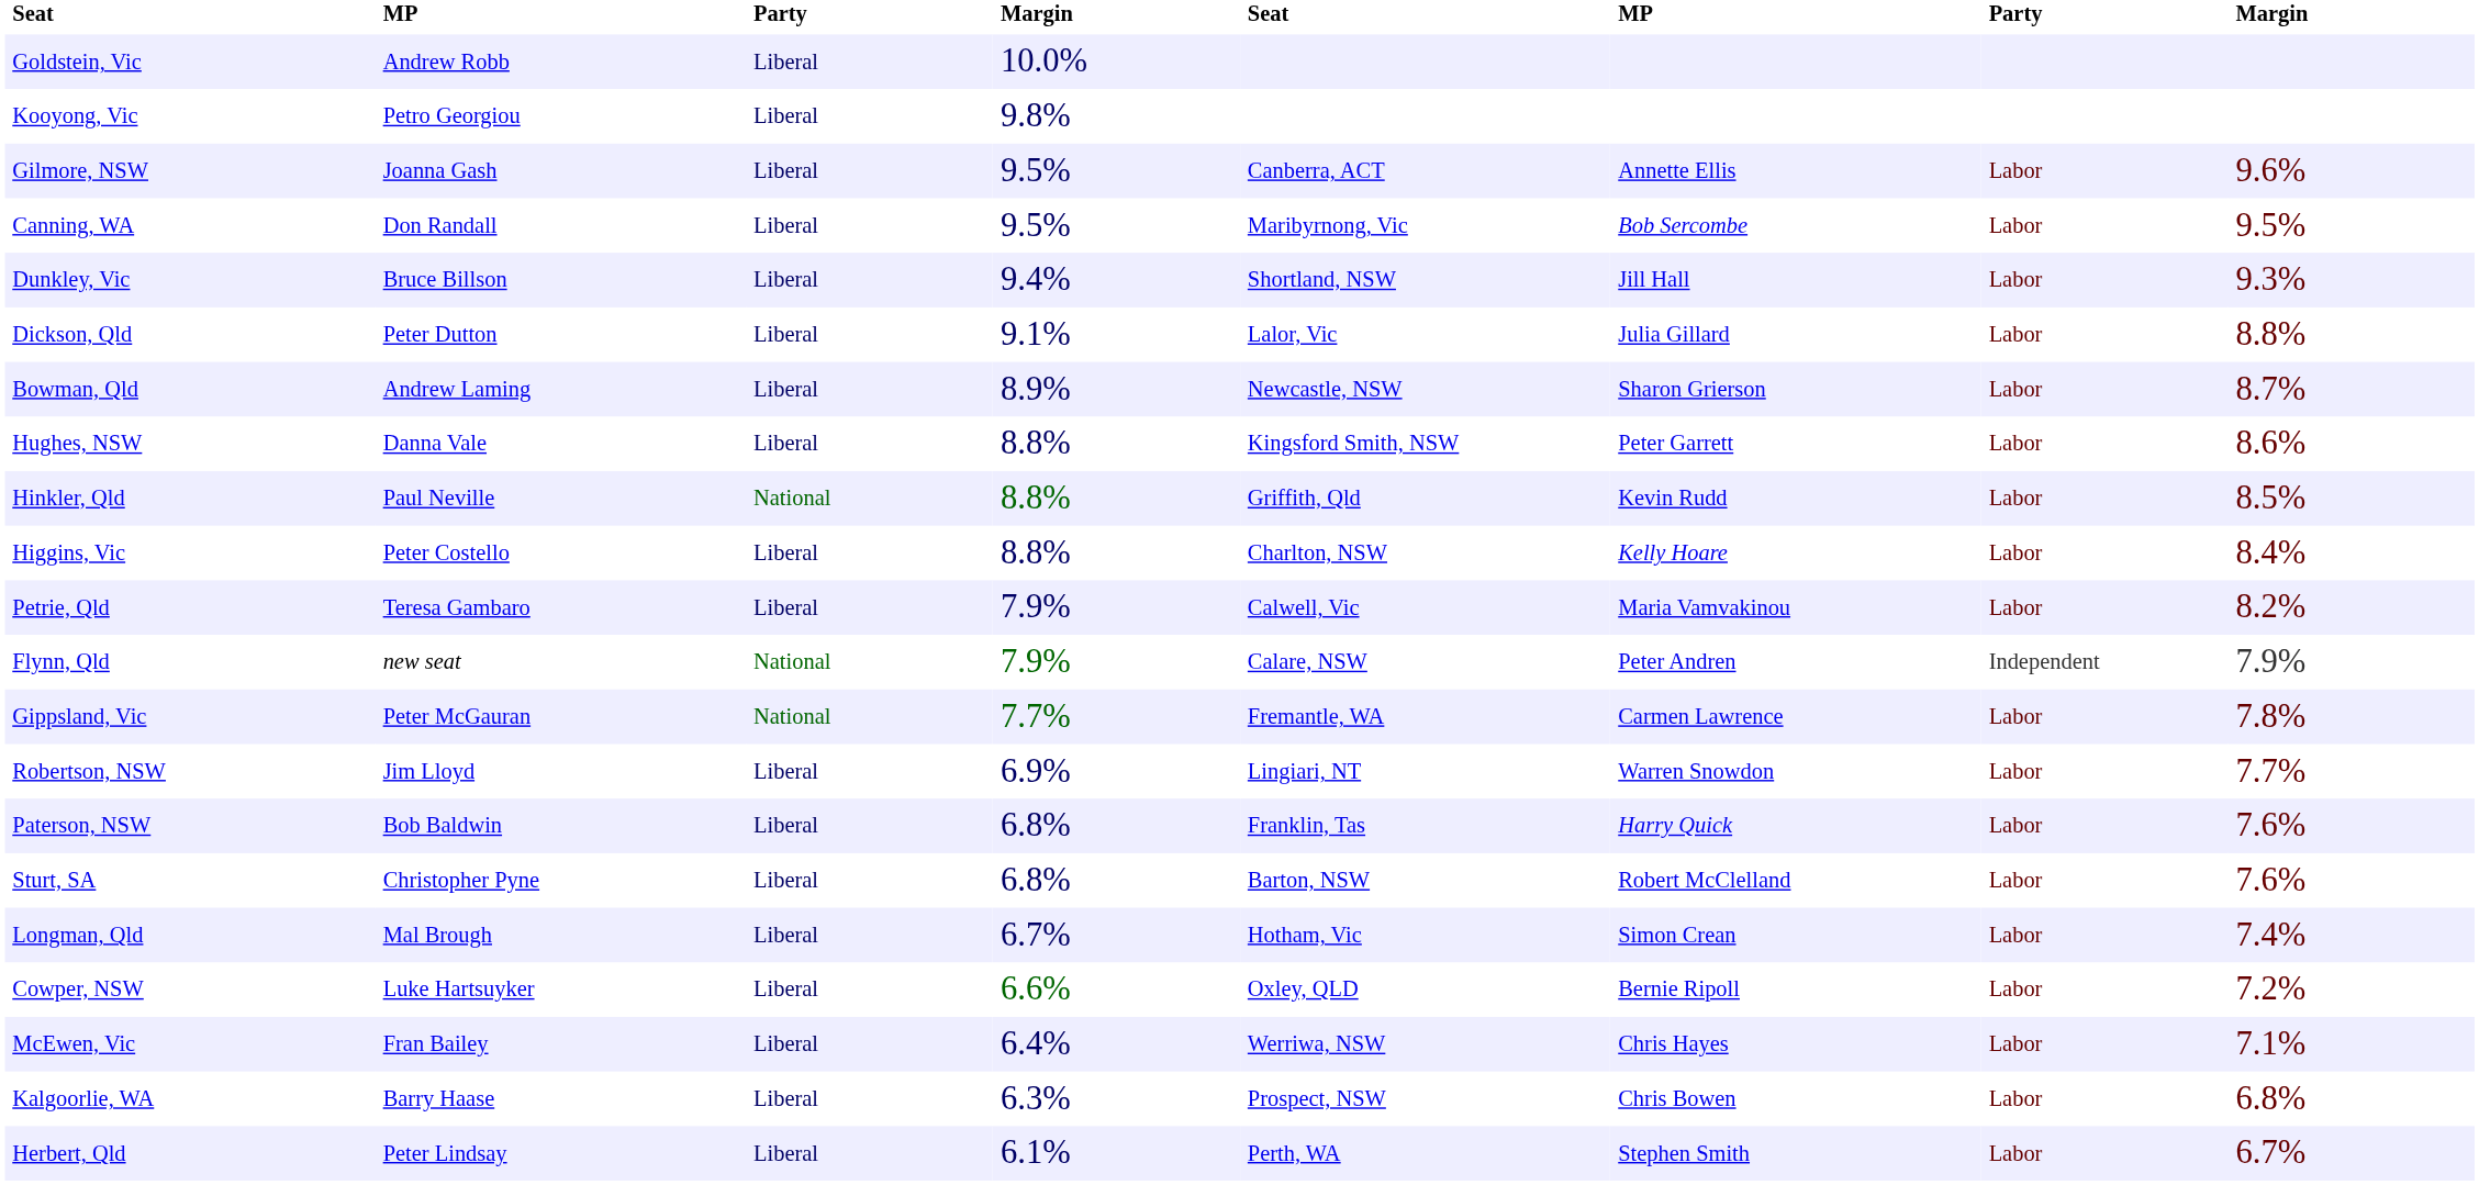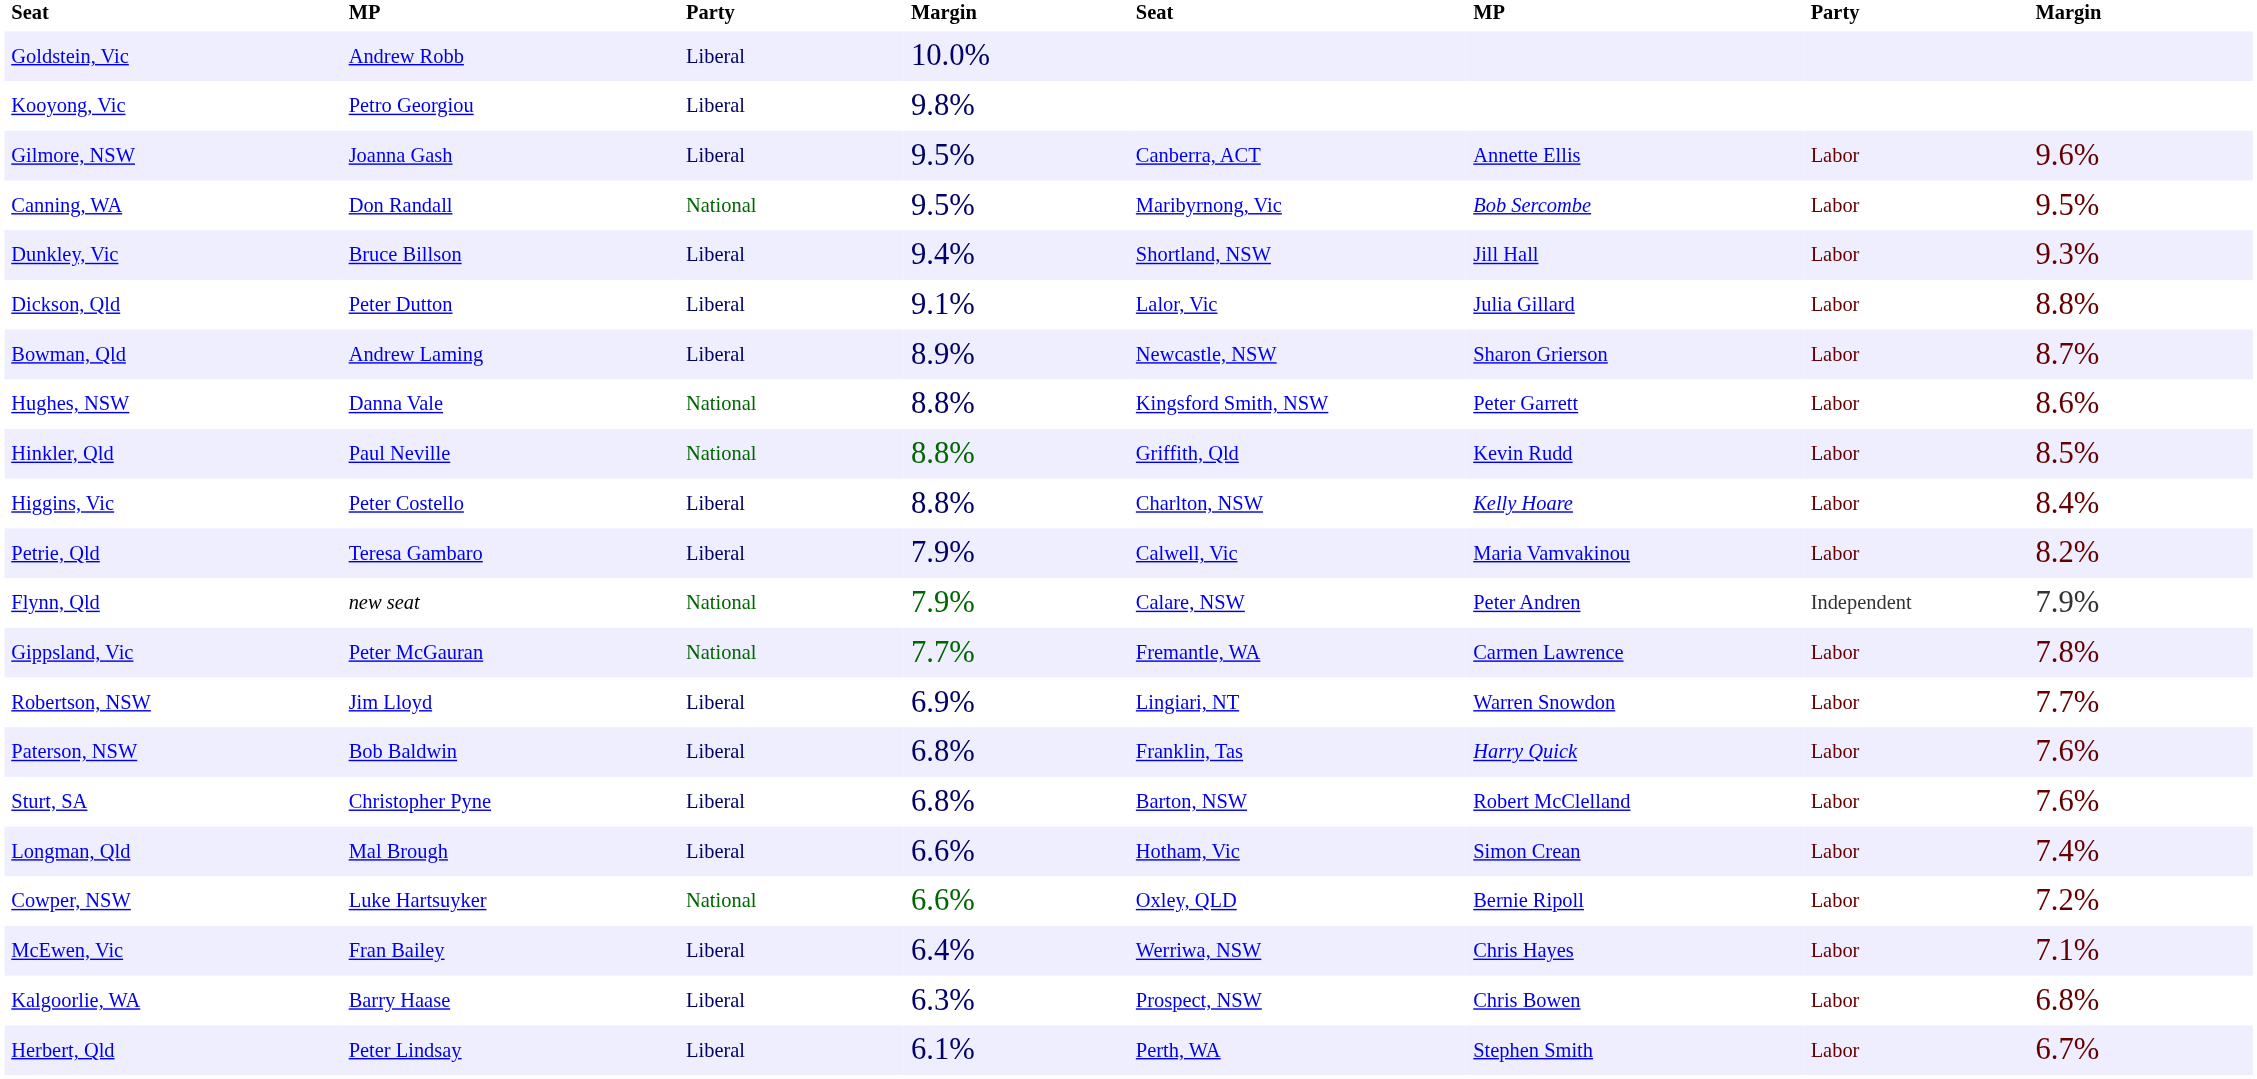Canning, WA | column 3: Liberal -> National
Hughes, NSW | column 3: Liberal -> National
Longman, Qld | column 4: 6.7% -> 6.6%
Cowper, NSW | column 3: Liberal -> National
